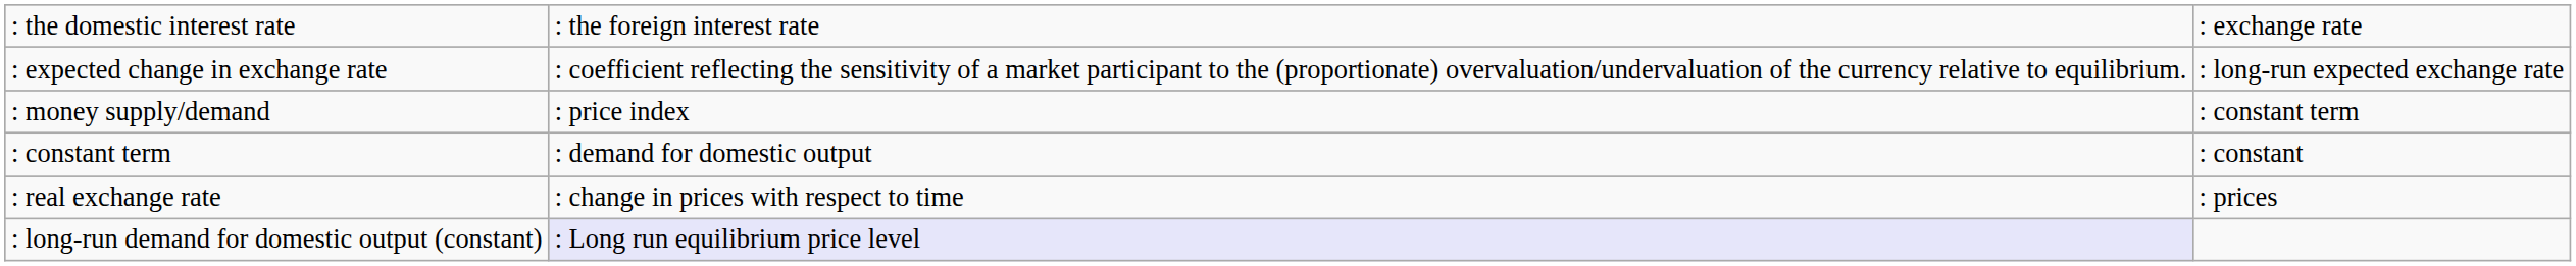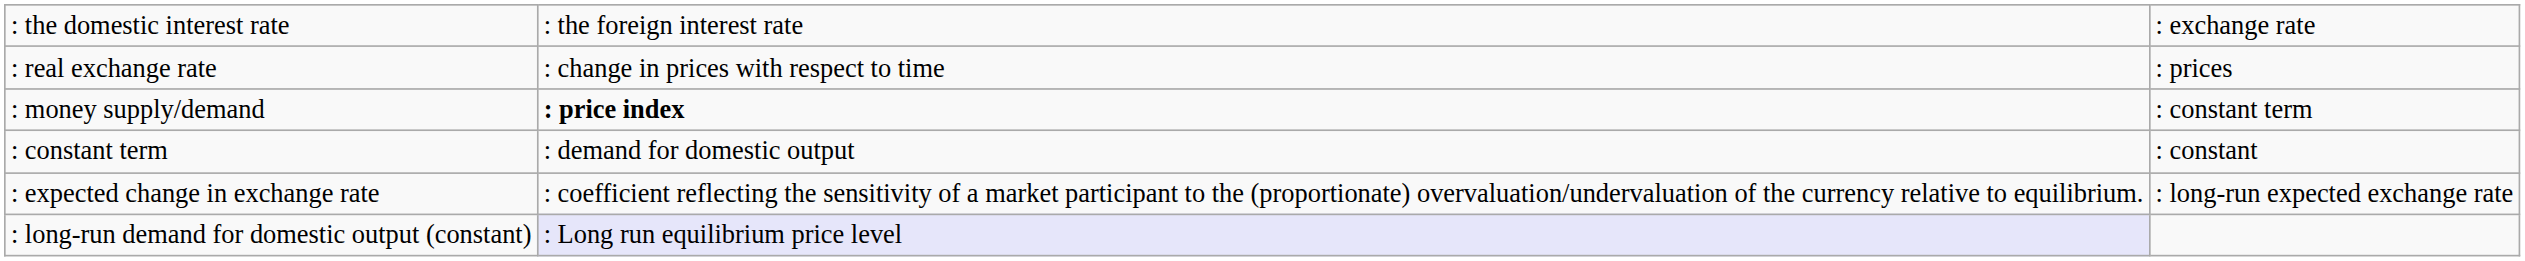rows swapped: : expected change in exchange rate <-> : real exchange rate
: money supply/demand | column 2: normal -> bold
